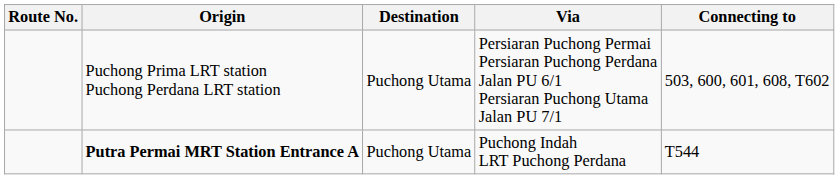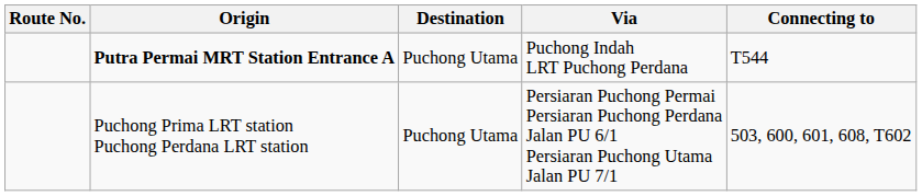rows swapped: Puchong Prima LRT station Puchong Perdana LRT station <-> Putra Permai MRT Station Entrance A
